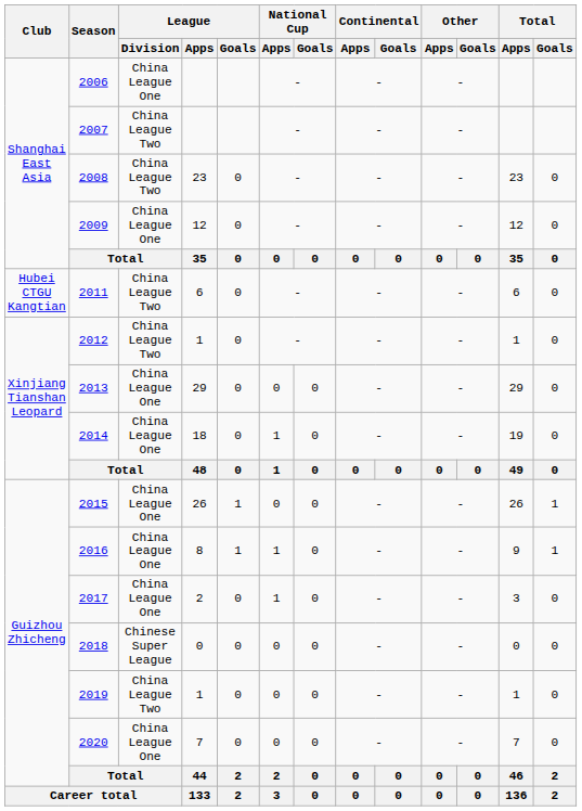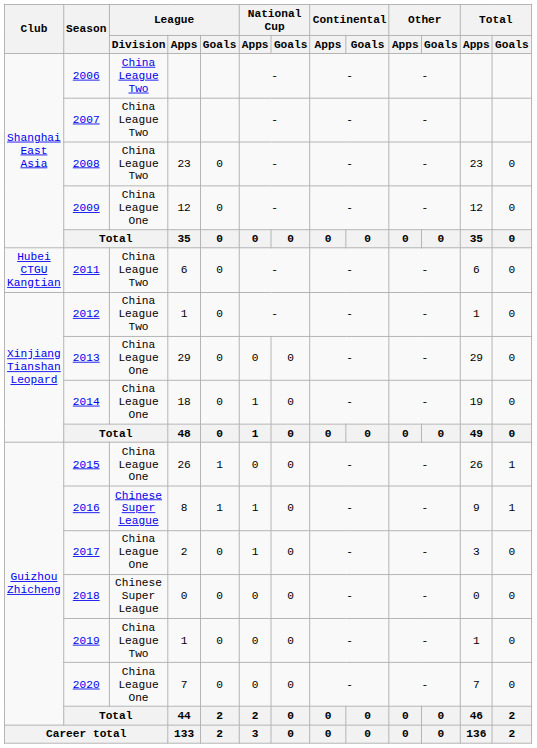2006 | League / Division: China League One -> China League Two
2016 | League / Division: China League One -> Chinese Super League
